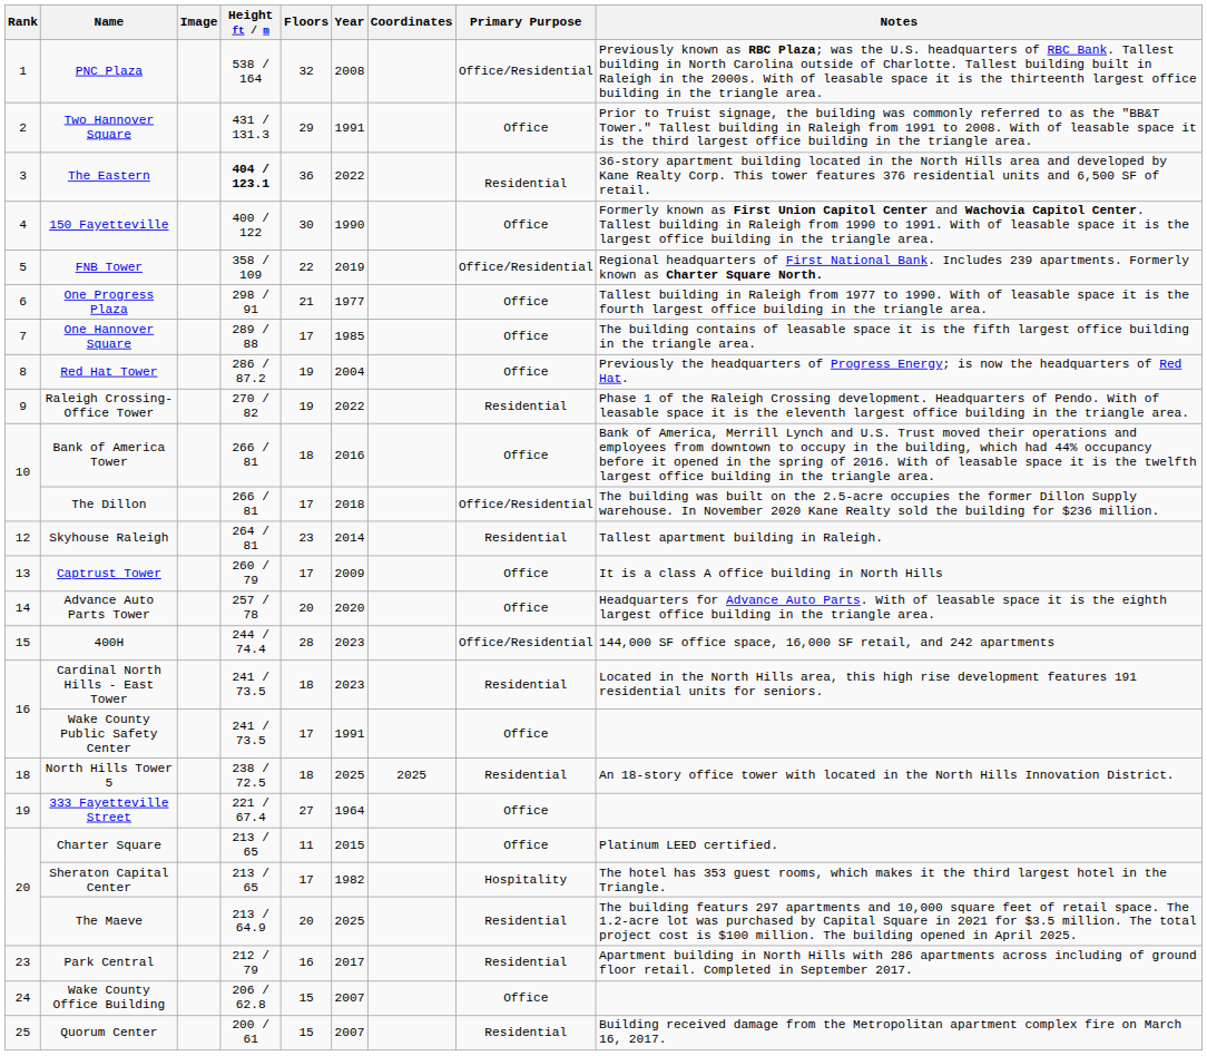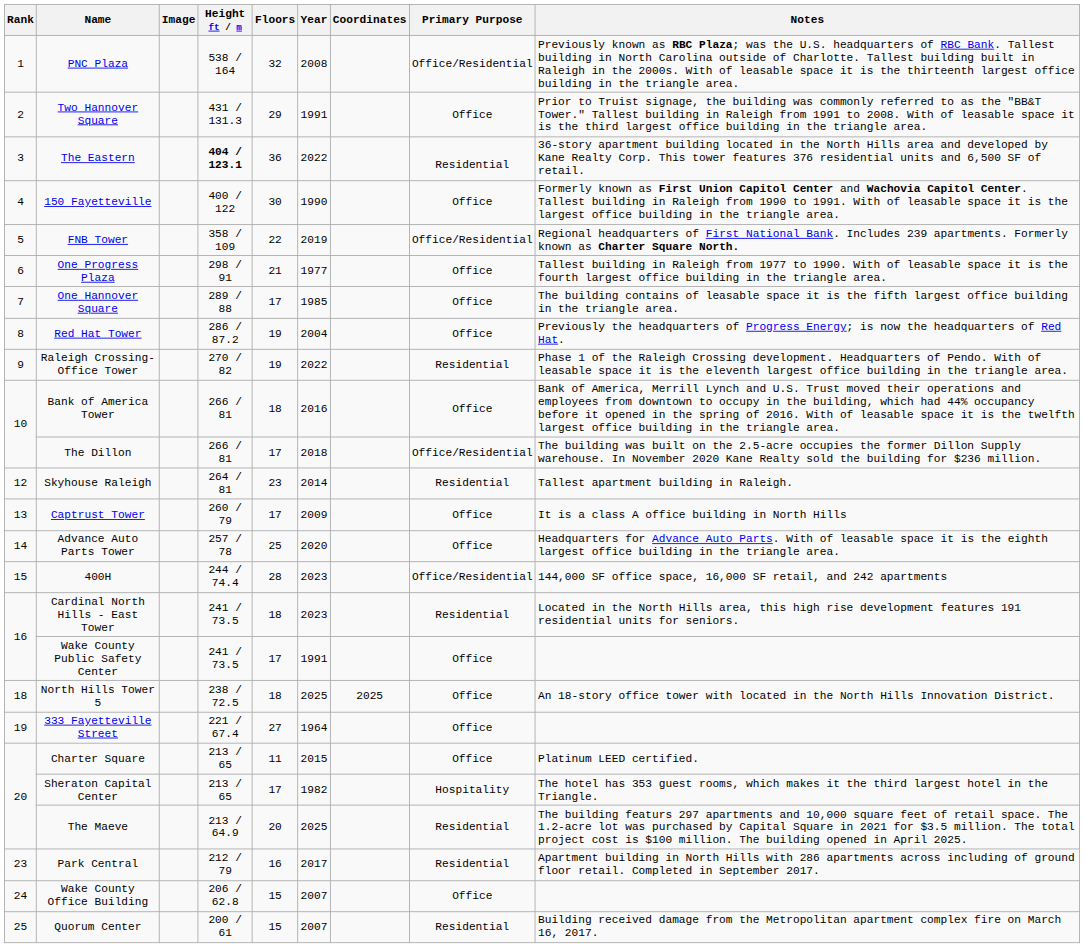Advance Auto Parts Tower | Floors: 20 -> 25
North Hills Tower 5 | Primary Purpose: Residential -> Office
